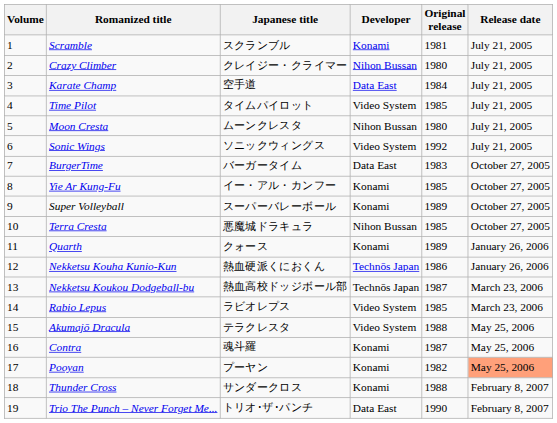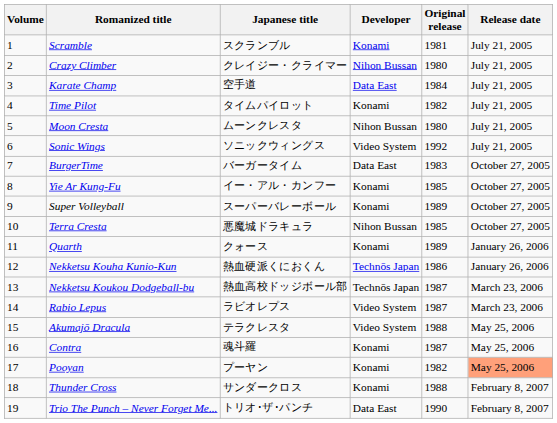Time Pilot | Developer: Video System -> Konami
Time Pilot | Original release: 1985 -> 1982
Rabio Lepus | Original release: 1985 -> 1987
